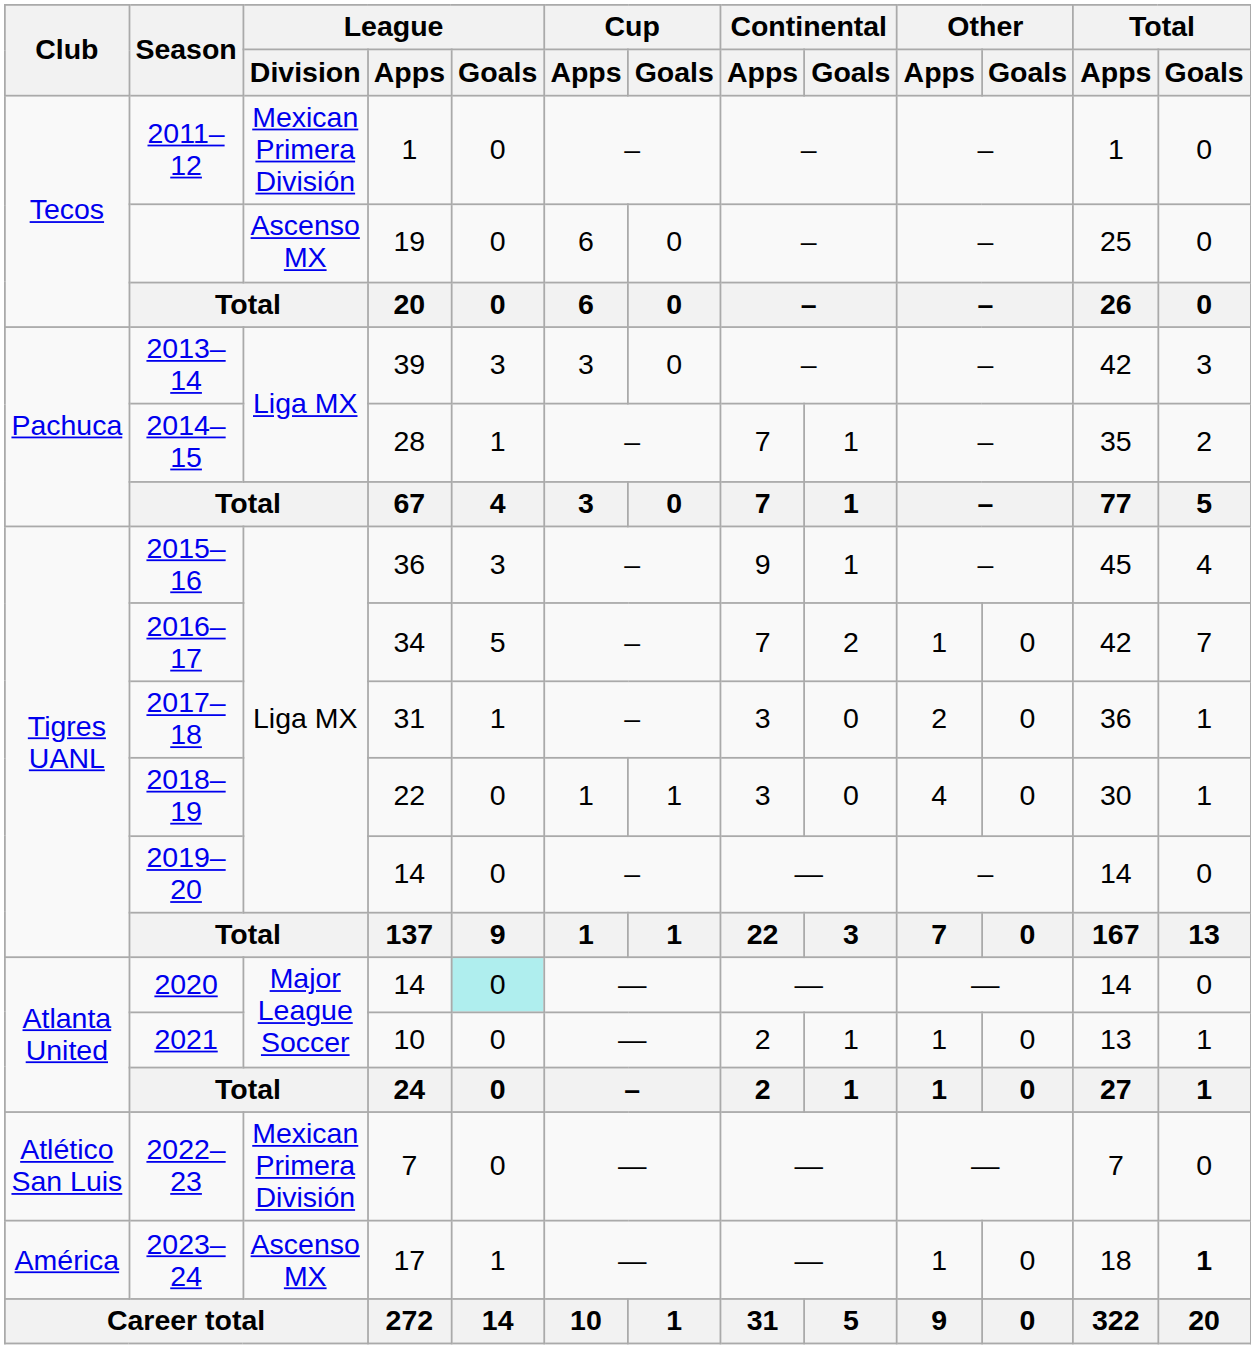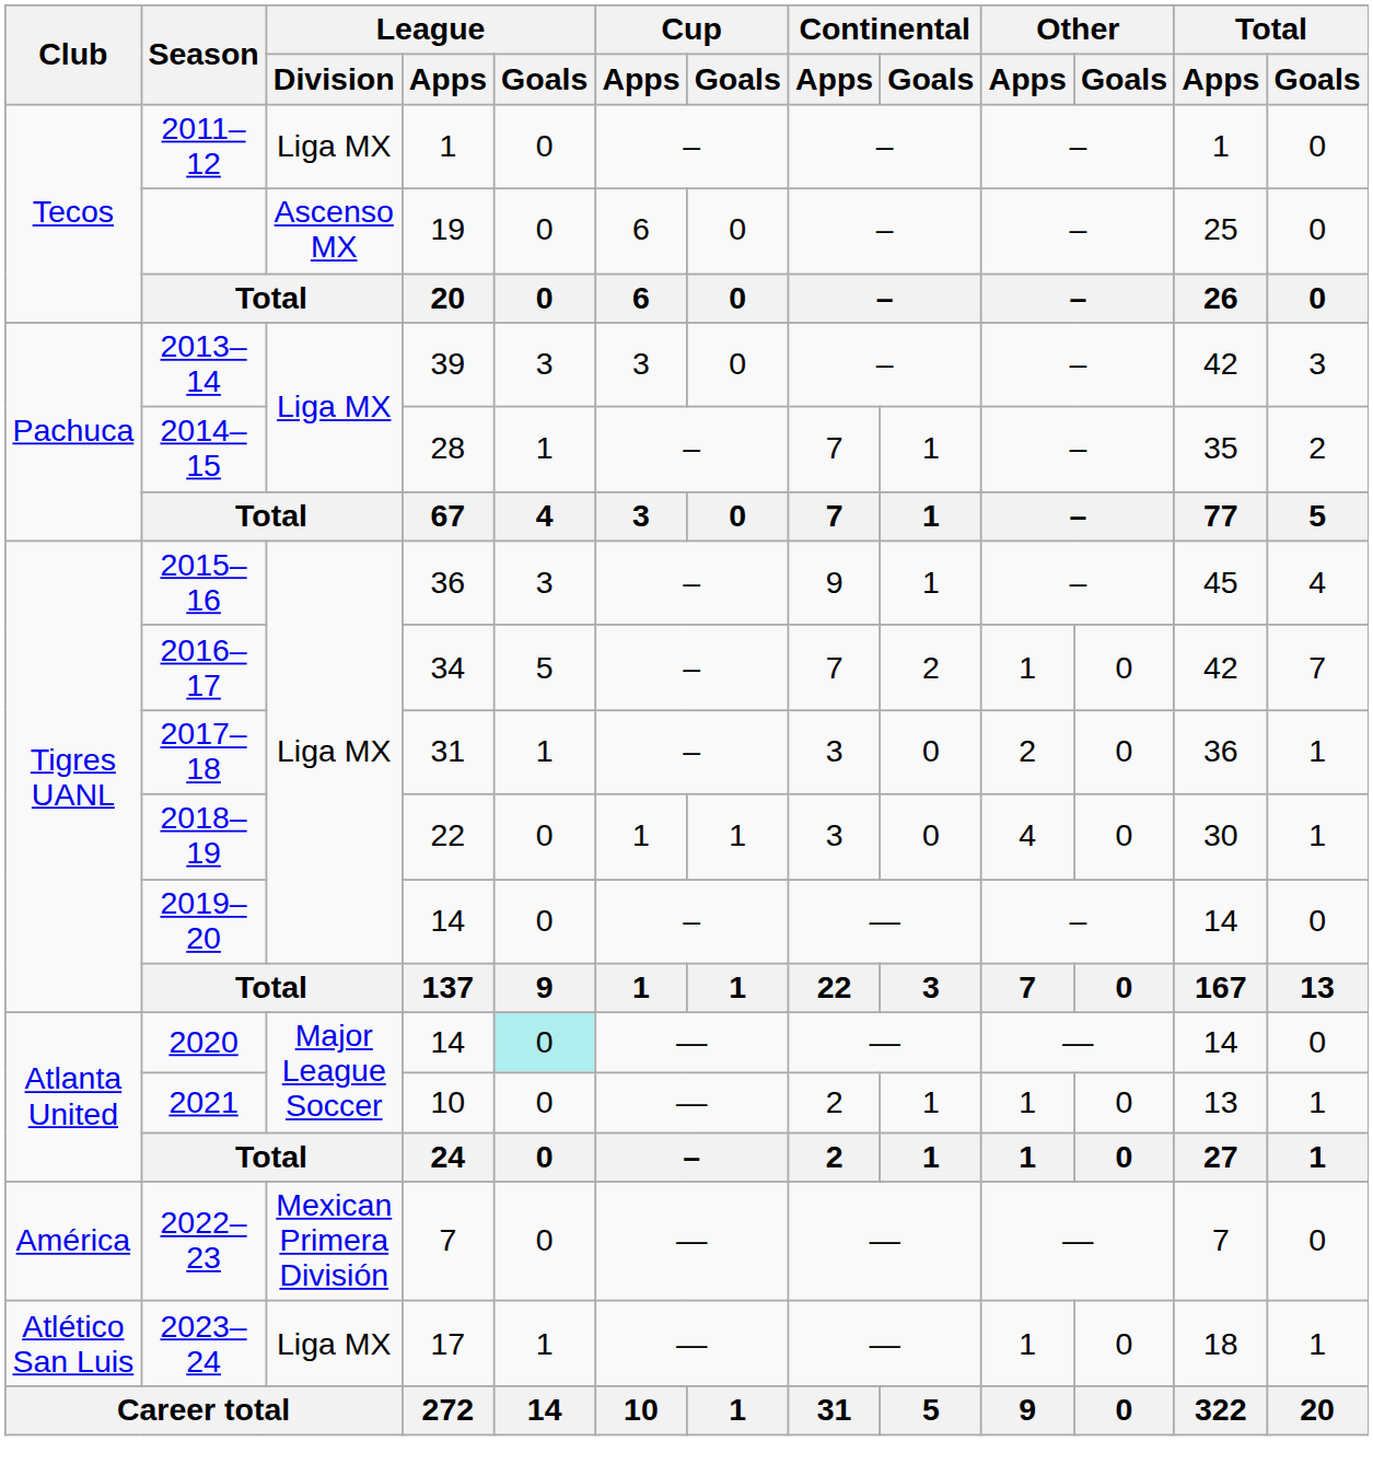2011–12 | League / Division: Mexican Primera División -> Liga MX
2022–23 | Club: Atlético San Luis -> América
2023–24 | Club: América -> Atlético San Luis
2023–24 | League / Division: Ascenso MX -> Liga MX
2023–24 | Total / Goals: bold -> normal
